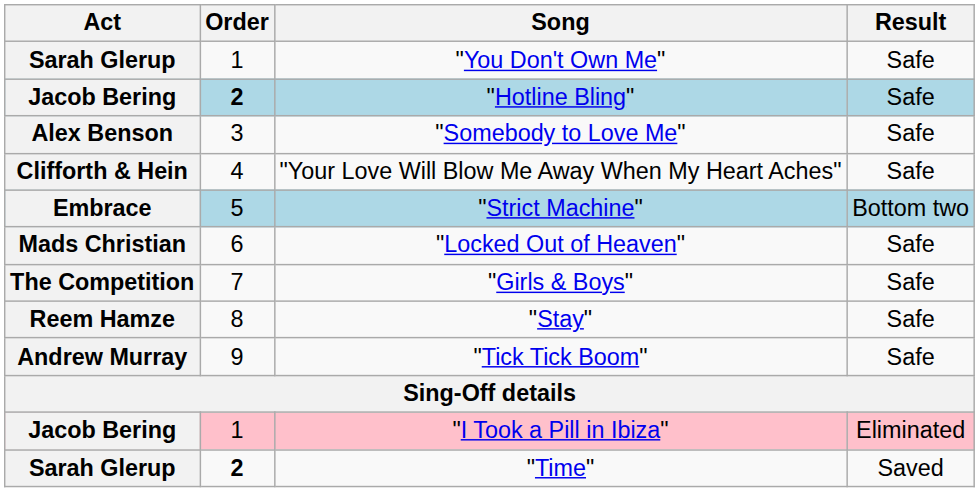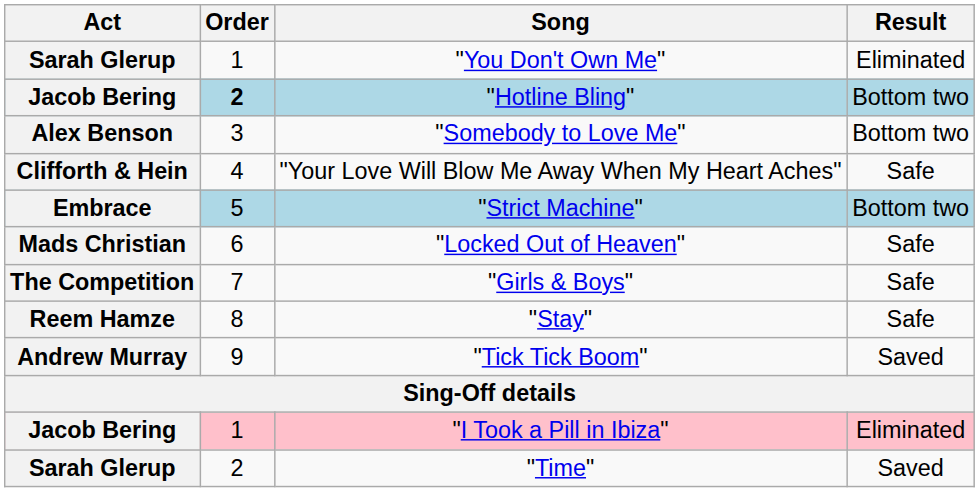"You Don't Own Me" | Result: Safe -> Eliminated
"Hotline Bling" | Result: Safe -> Bottom two
"Somebody to Love Me" | Result: Safe -> Bottom two
"Tick Tick Boom" | Result: Safe -> Saved
"Time" | Order: bold -> normal
